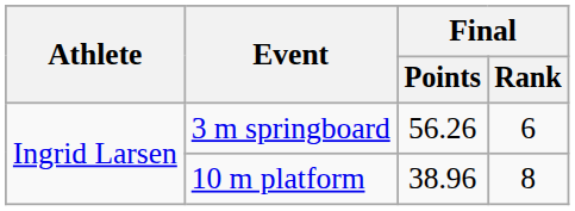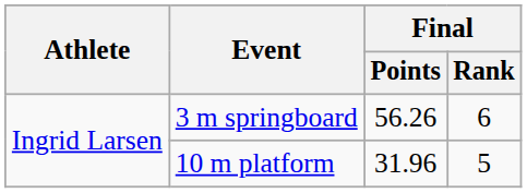10 m platform | Final / Points: 38.96 -> 31.96
10 m platform | Final / Rank: 8 -> 5
